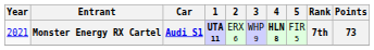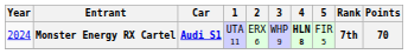Monster Energy RX Cartel | Year: 2021 -> 2024
Monster Energy RX Cartel | 1: bold -> normal
Monster Energy RX Cartel | Points: 73 -> 70
